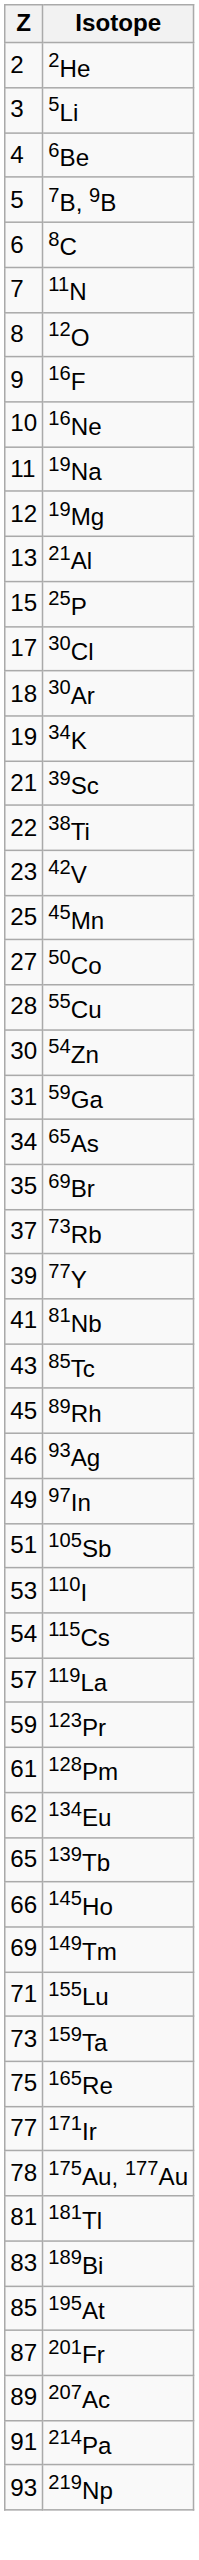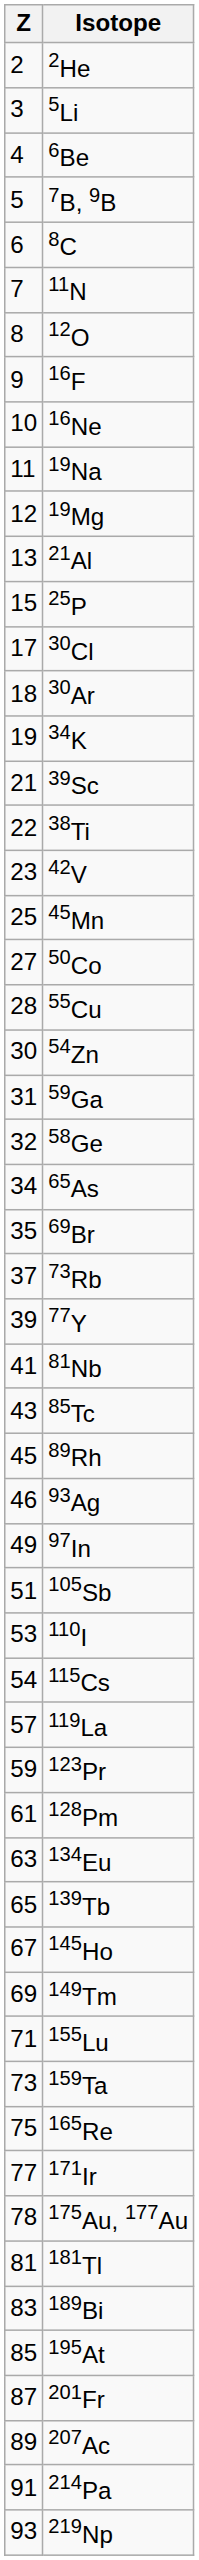+ row: 32 | 58Ge
134Eu | Z: 62 -> 63
145Ho | Z: 66 -> 67
